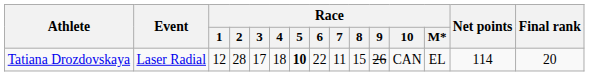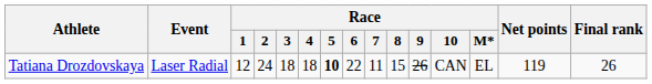Tatiana Drozdovskaya | Race / 2: 28 -> 24
Tatiana Drozdovskaya | Race / 3: 17 -> 18
Tatiana Drozdovskaya | Net points: 114 -> 119
Tatiana Drozdovskaya | Final rank: 20 -> 26
